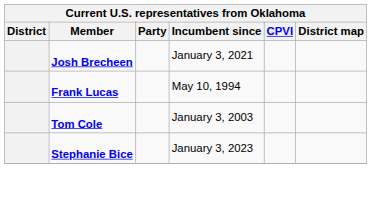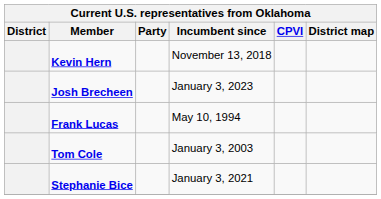+ row: Kevin Hern | November 13, 2018
Josh Brecheen | Incumbent since: January 3, 2021 -> January 3, 2023
Stephanie Bice | Incumbent since: January 3, 2023 -> January 3, 2021
